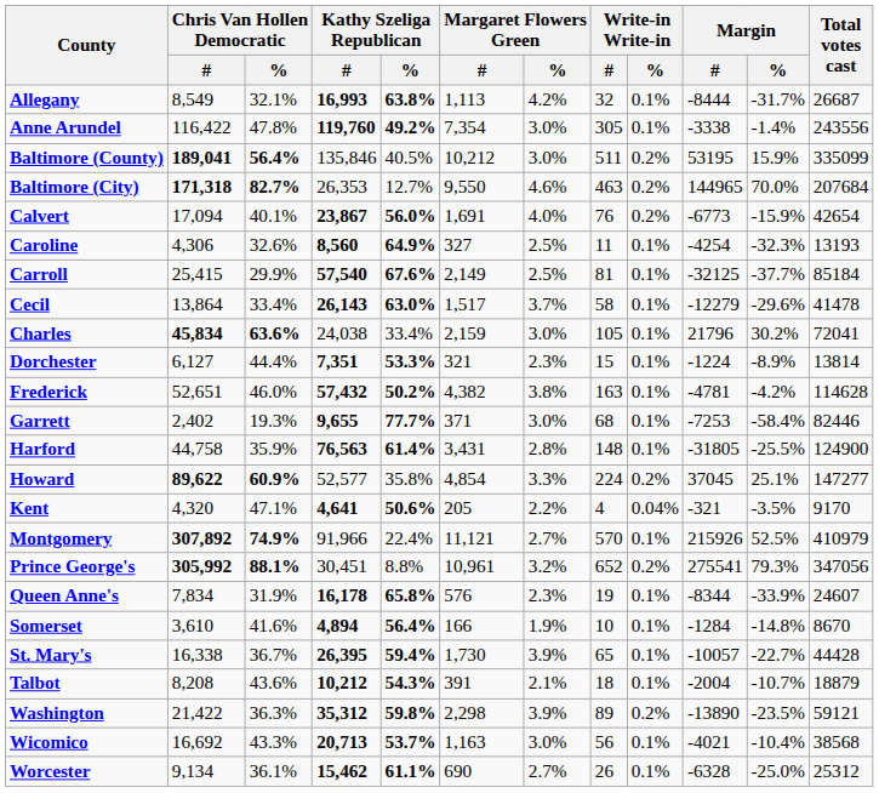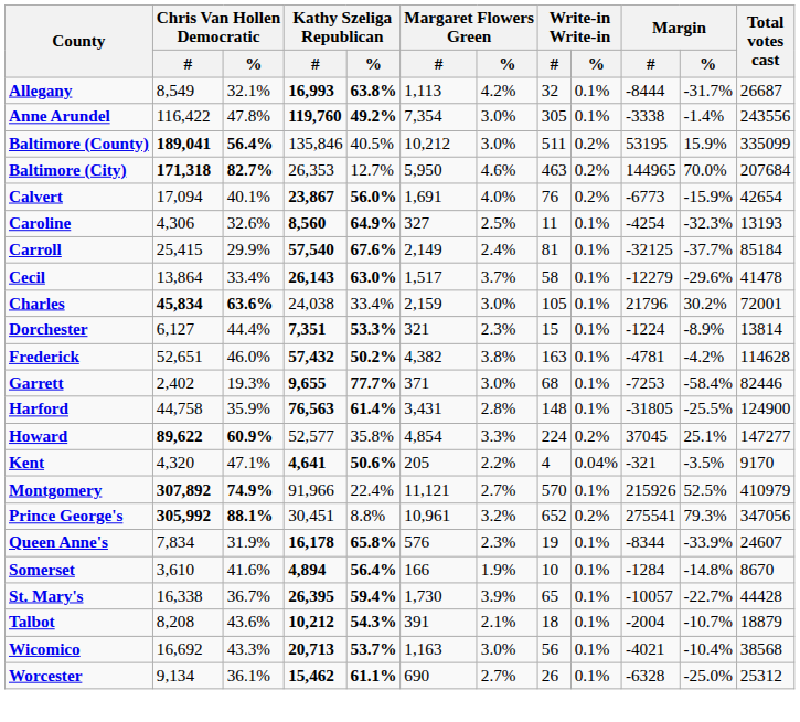Baltimore (City) | Margaret Flowers Green / #: 9,550 -> 5,950
Carroll | Margaret Flowers Green / %: 2.5% -> 2.4%
Charles | Total votes cast: 72041 -> 72001
- row: Washington | 21,422 | 36.3% | 35,312 | 59.8% | 2,298 | 3.9% | 89 | 0.2% | -13890 | -23.5% | 59121
